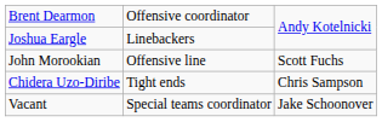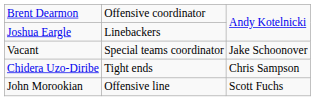rows swapped: John Morookian <-> Vacant
